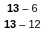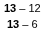rows swapped: 13 – 6 <-> 13 – 12
